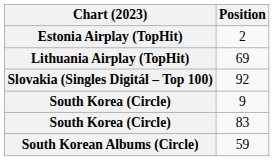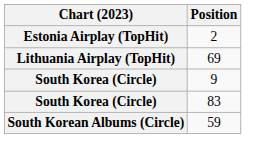- row: Slovakia (Singles Digitál – Top 100) | 92
